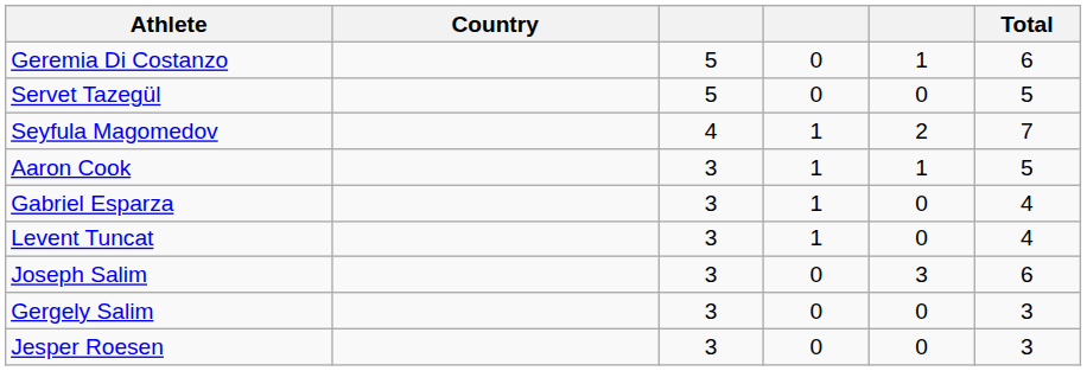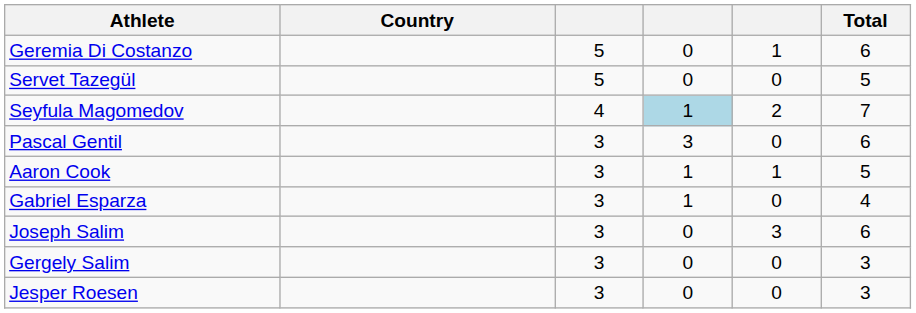Seyfula Magomedov | column 4: no background -> lightblue background
+ row: Pascal Gentil | 3 | 3 | 0 | 6
- row: Levent Tuncat | 3 | 1 | 0 | 4
